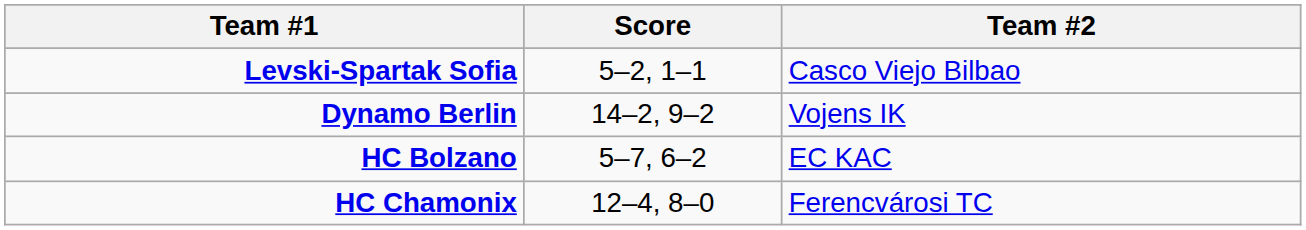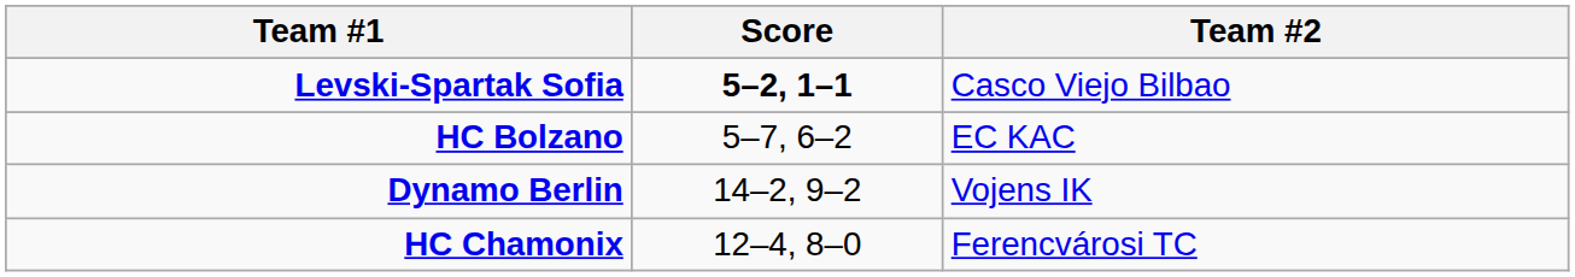Levski-Spartak Sofia | Score: normal -> bold
rows swapped: Dynamo Berlin <-> HC Bolzano
